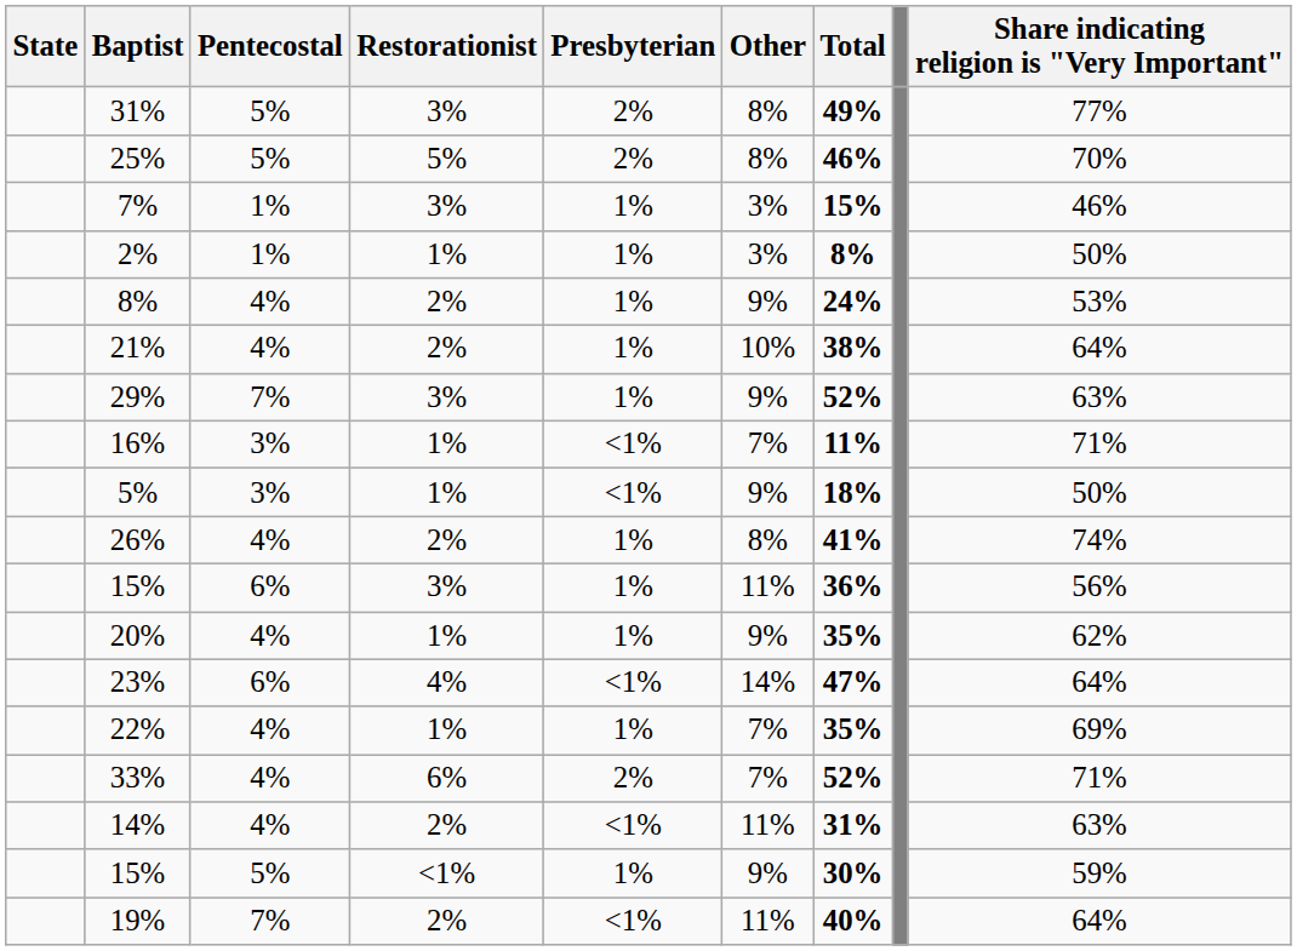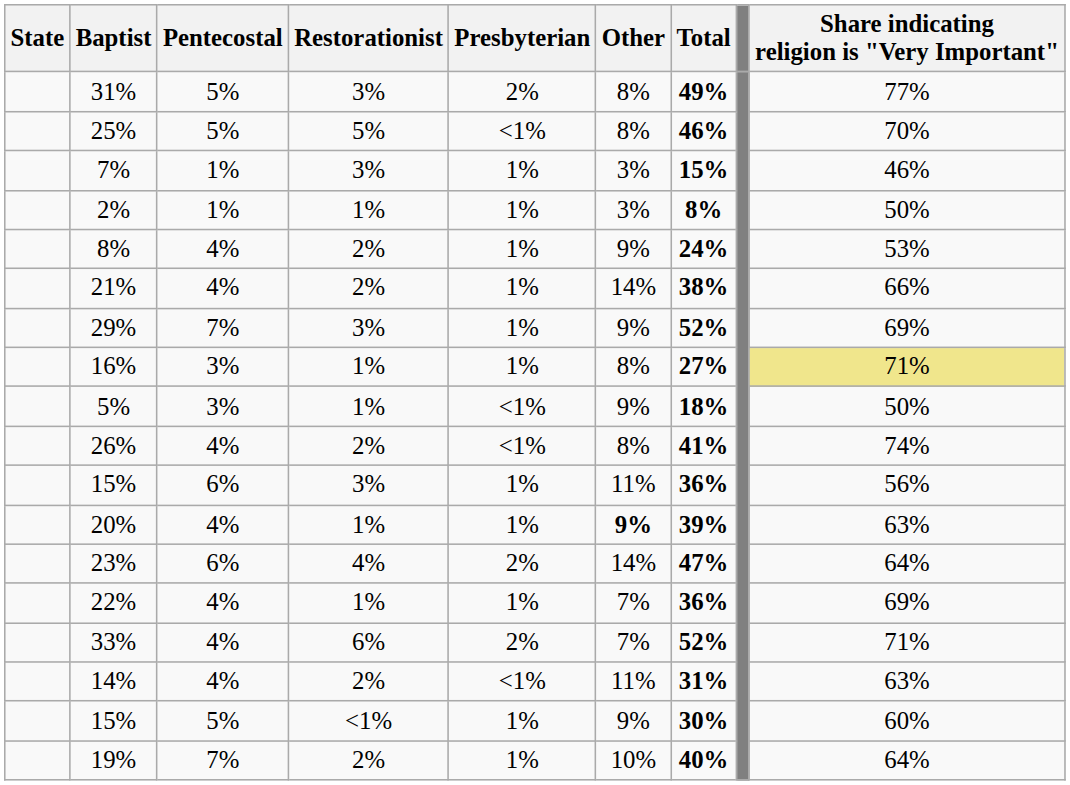25% | Presbyterian: 2% -> <1%
21% | Other: 10% -> 14%
21% | Share indicating religion is "Very Important": 64% -> 66%
29% | Share indicating religion is "Very Important": 63% -> 69%
16% | Presbyterian: <1% -> 1%
16% | Other: 7% -> 8%
16% | Total: 11% -> 27%
16% | Share indicating religion is "Very Important": no background -> khaki background
26% | Presbyterian: 1% -> <1%
20% | Other: normal -> bold
20% | Total: 35% -> 39%
20% | Share indicating religion is "Very Important": 62% -> 63%
23% | Presbyterian: <1% -> 2%
22% | Total: 35% -> 36%
15% / <1% | Share indicating religion is "Very Important": 59% -> 60%
19% | Presbyterian: <1% -> 1%
19% | Other: 11% -> 10%
